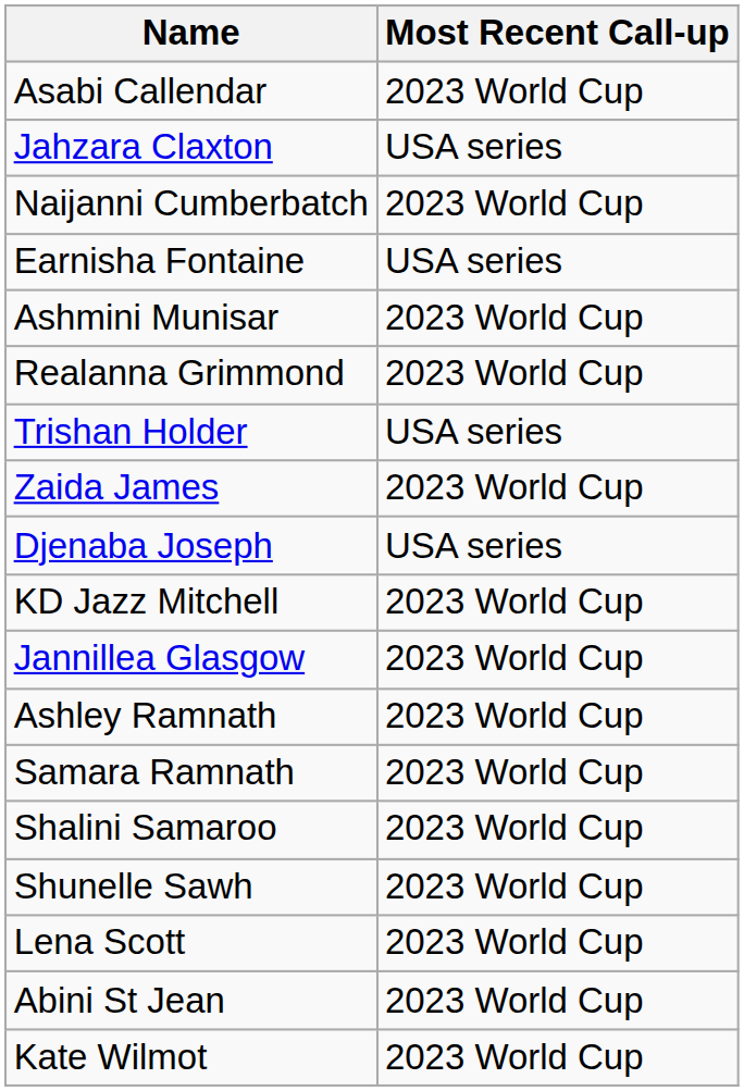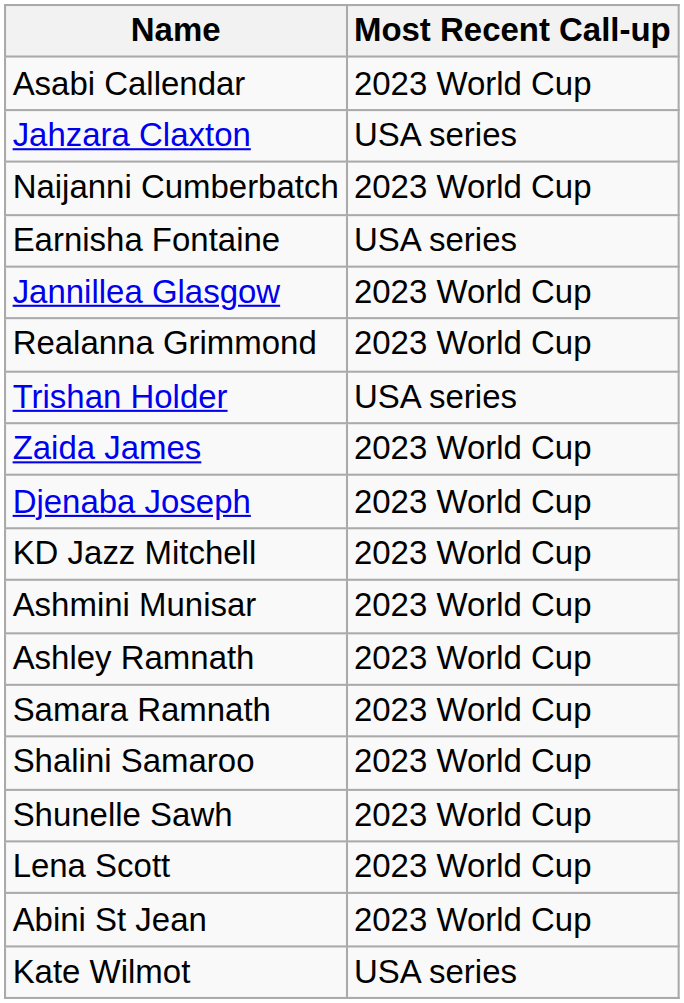rows swapped: Jannillea Glasgow <-> Ashmini Munisar
Djenaba Joseph | Most Recent Call-up: USA series -> 2023 World Cup
Kate Wilmot | Most Recent Call-up: 2023 World Cup -> USA series
